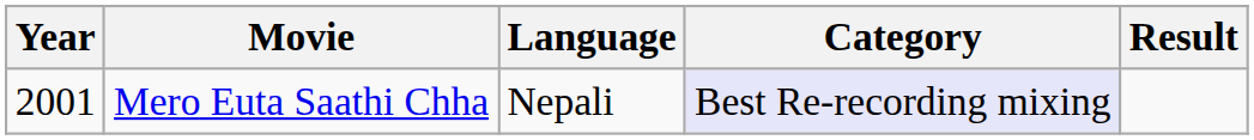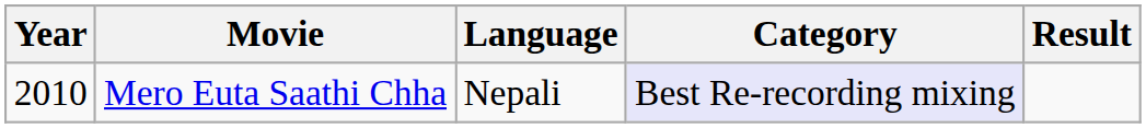Mero Euta Saathi Chha | Year: 2001 -> 2010
